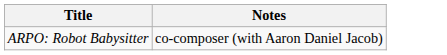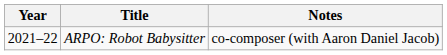+ column: Year | 2021–22
